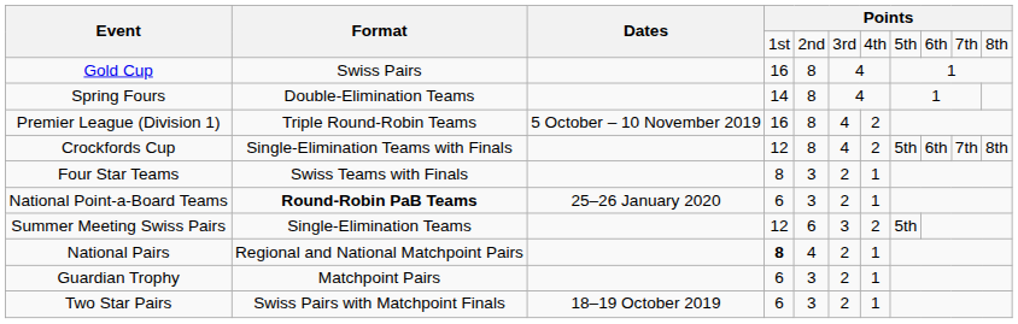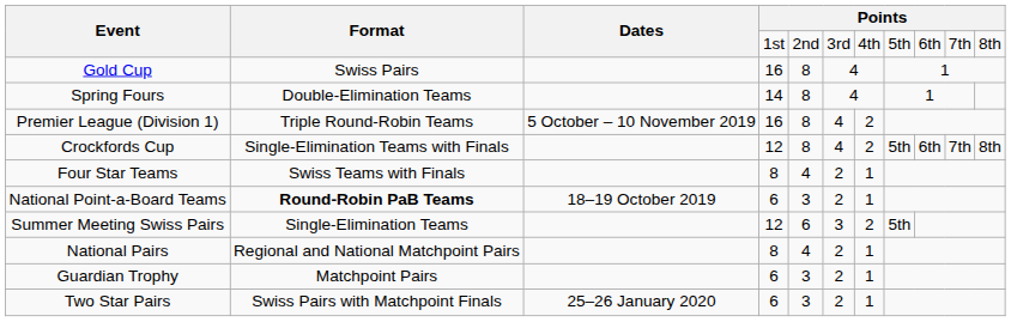Four Star Teams | column 5: 3 -> 4
National Point-a-Board Teams | Dates: 25–26 January 2020 -> 18–19 October 2019
National Pairs | column 4: bold -> normal
Two Star Pairs | Dates: 18–19 October 2019 -> 25–26 January 2020
